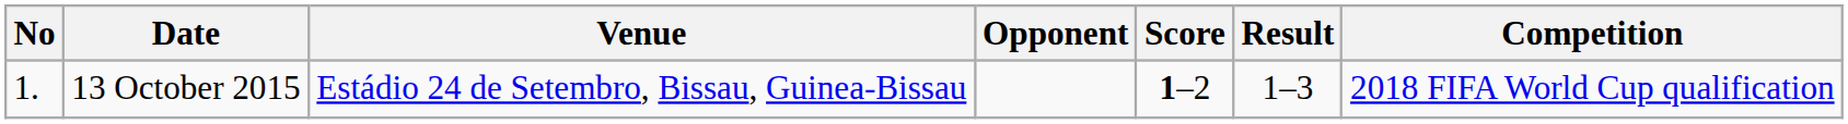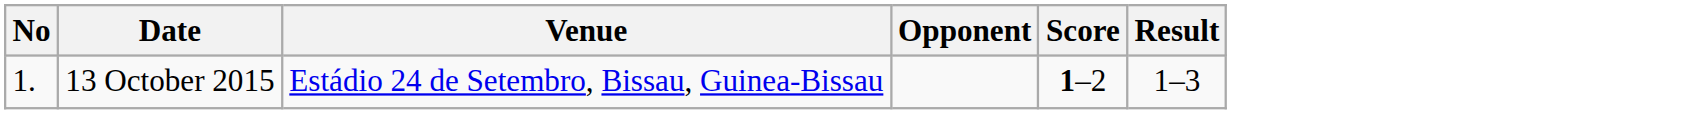- column: Competition | 2018 FIFA World Cup qualification
